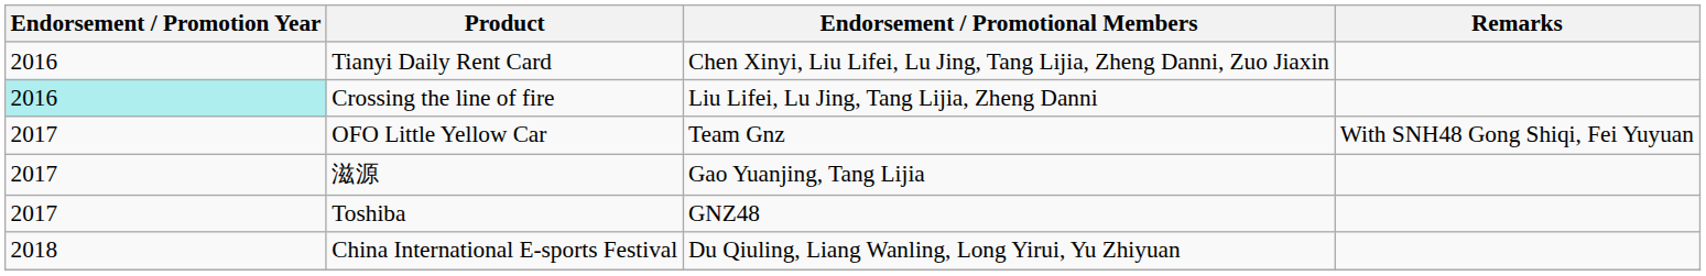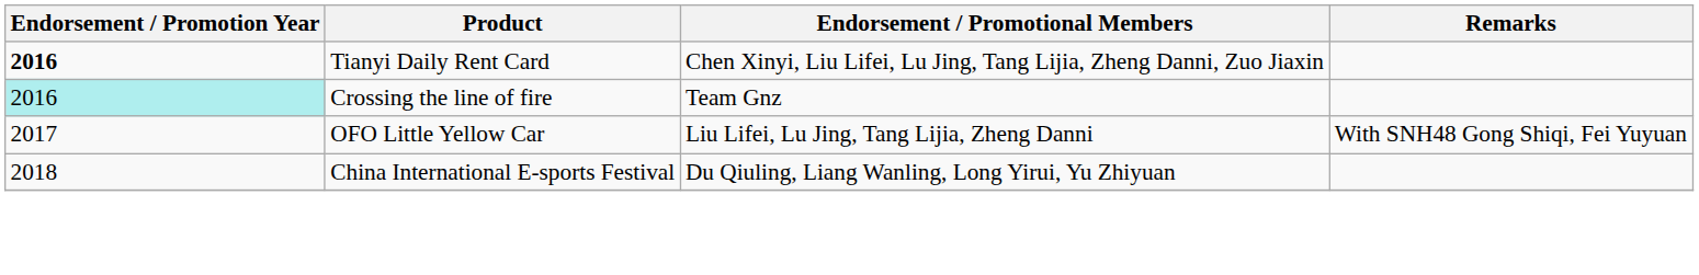Tianyi Daily Rent Card | Endorsement / Promotion Year: normal -> bold
Crossing the line of fire | Endorsement / Promotional Members: Liu Lifei, Lu Jing, Tang Lijia, Zheng Danni -> Team Gnz
OFO Little Yellow Car | Endorsement / Promotional Members: Team Gnz -> Liu Lifei, Lu Jing, Tang Lijia, Zheng Danni
- row: 2017 | 滋源 | Gao Yuanjing, Tang Lijia
- row: 2017 | Toshiba | GNZ48
